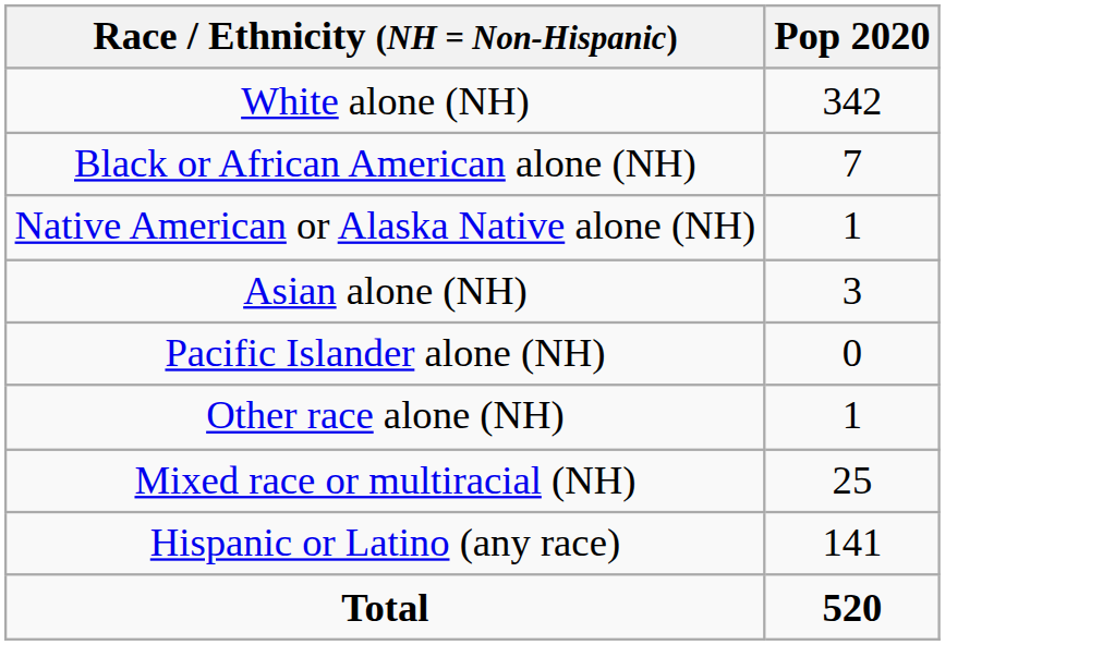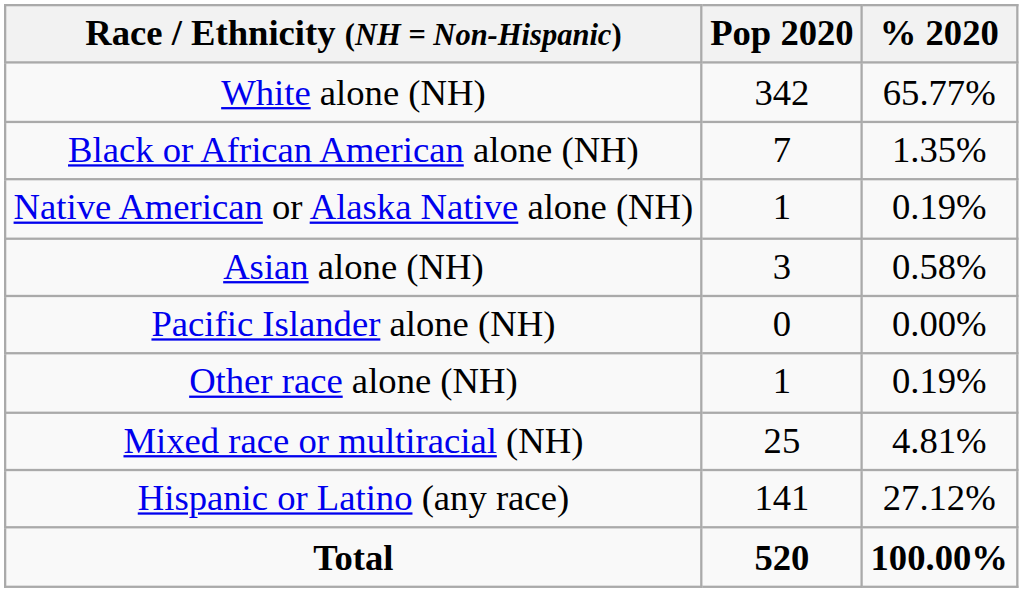+ column: % 2020 | 65.77% | 1.35% | 0.19% | 0.58% | 0.00% | 0.19% | 4.81% | 27.12% | 100.00%
